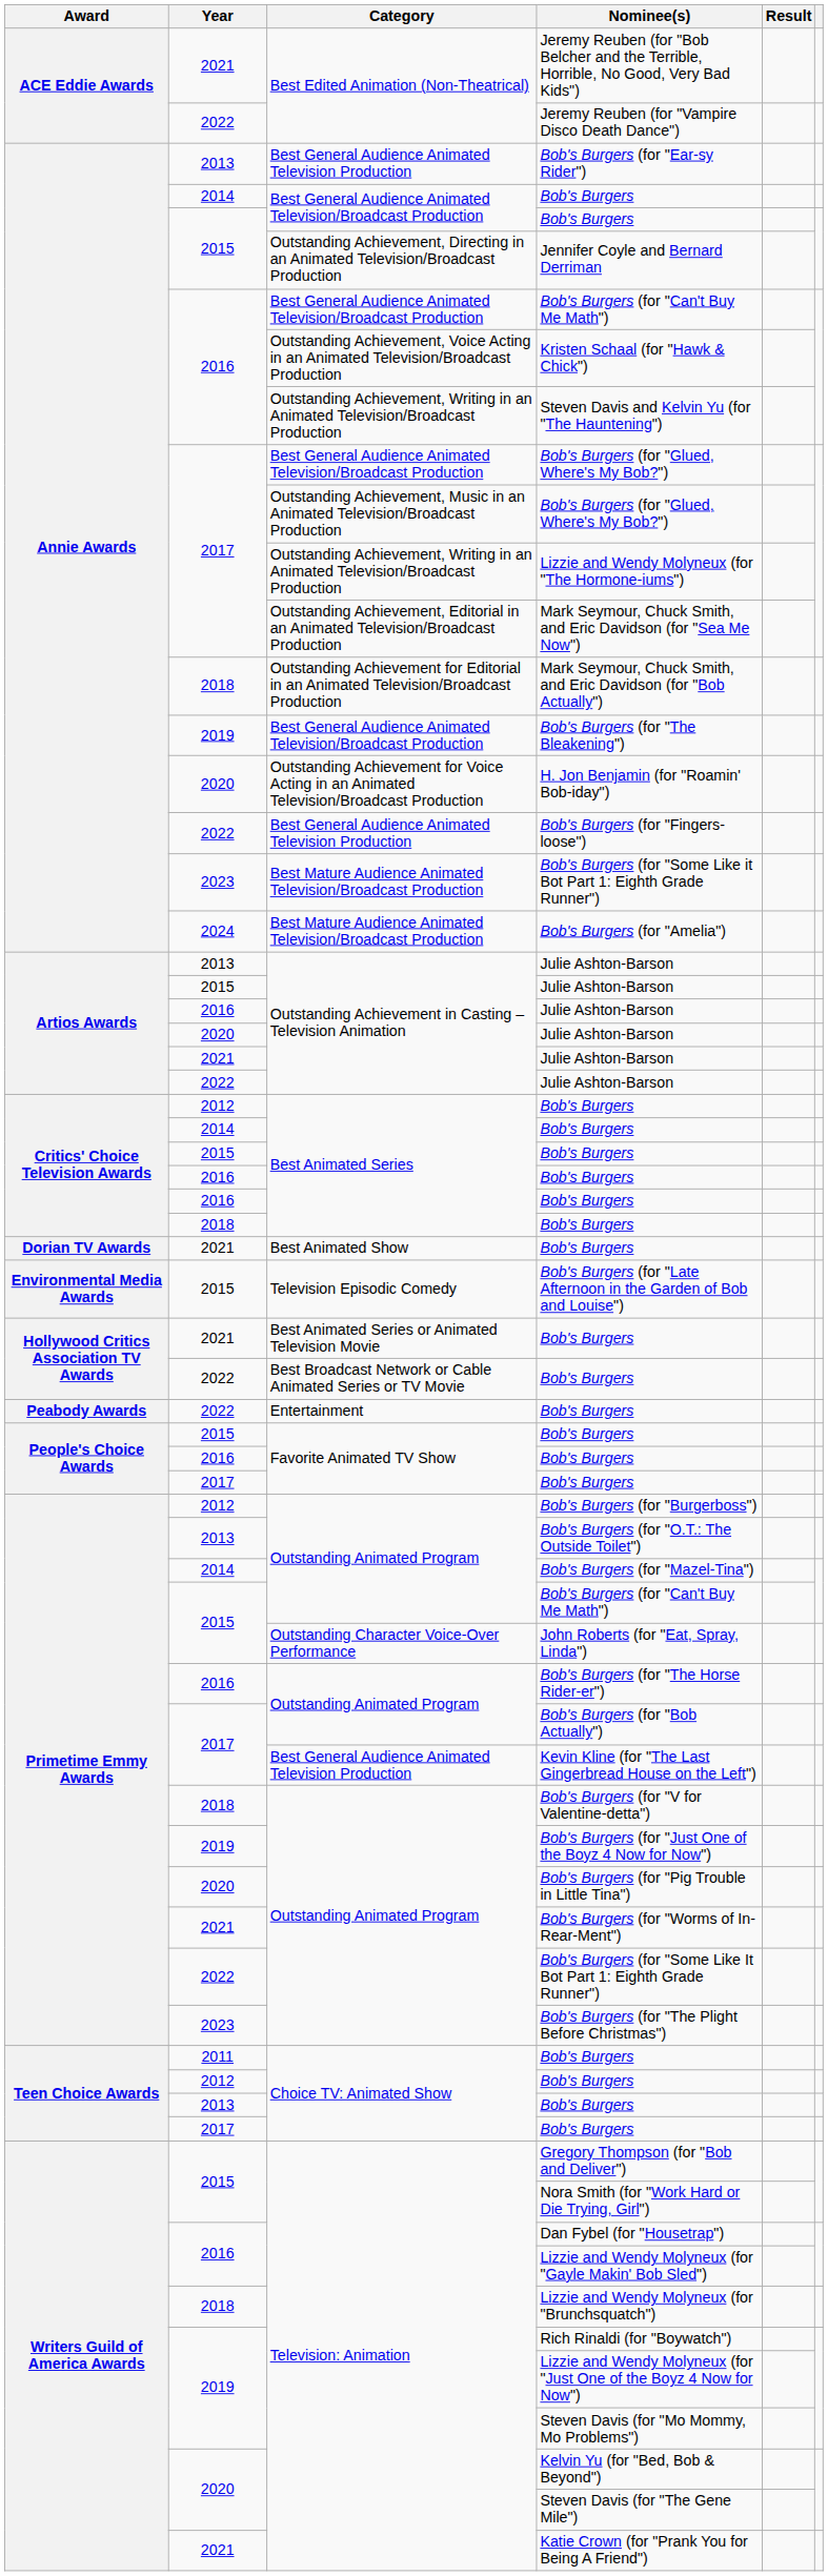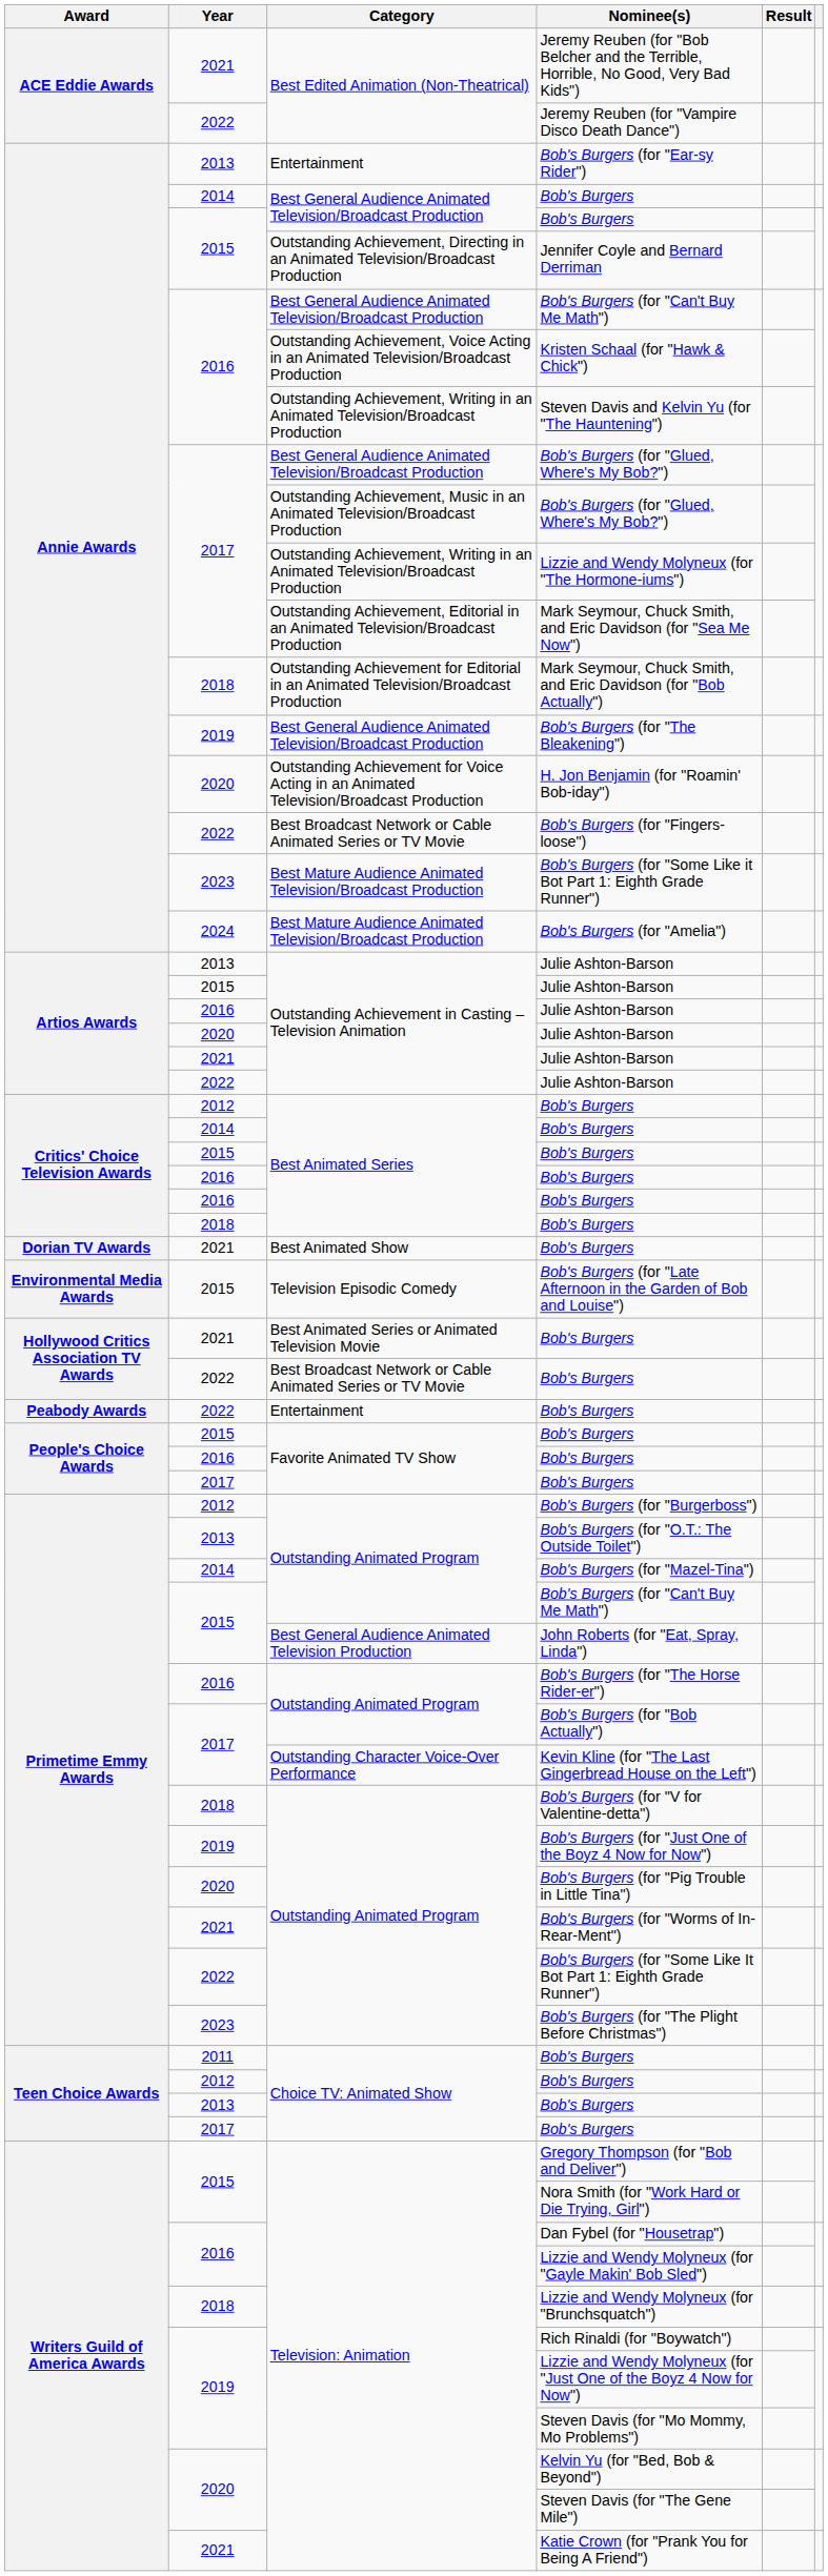Bob's Burgers (for "Ear-sy Rider") | Category: Best General Audience Animated Television Production -> Entertainment
Bob's Burgers (for "Fingers-loose") | Category: Best General Audience Animated Television Production -> Best Broadcast Network or Cable Animated Series or TV Movie
John Roberts (for "Eat, Spray, Linda") | Category: Outstanding Character Voice-Over Performance -> Best General Audience Animated Television Production
Kevin Kline (for "The Last Gingerbread House on the Left") | Category: Best General Audience Animated Television Production -> Outstanding Character Voice-Over Performance
